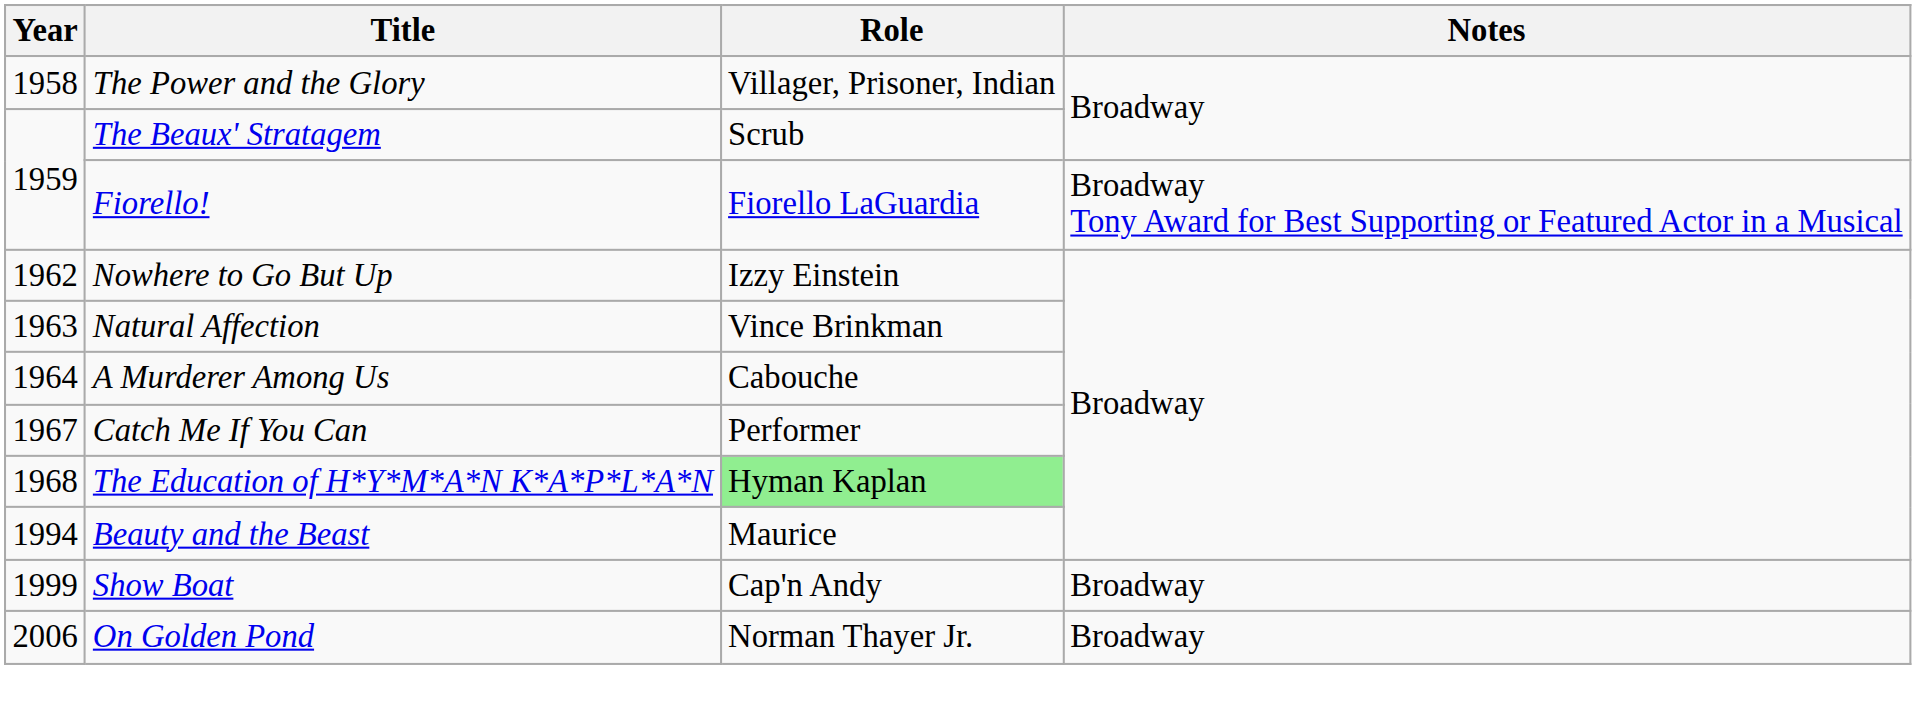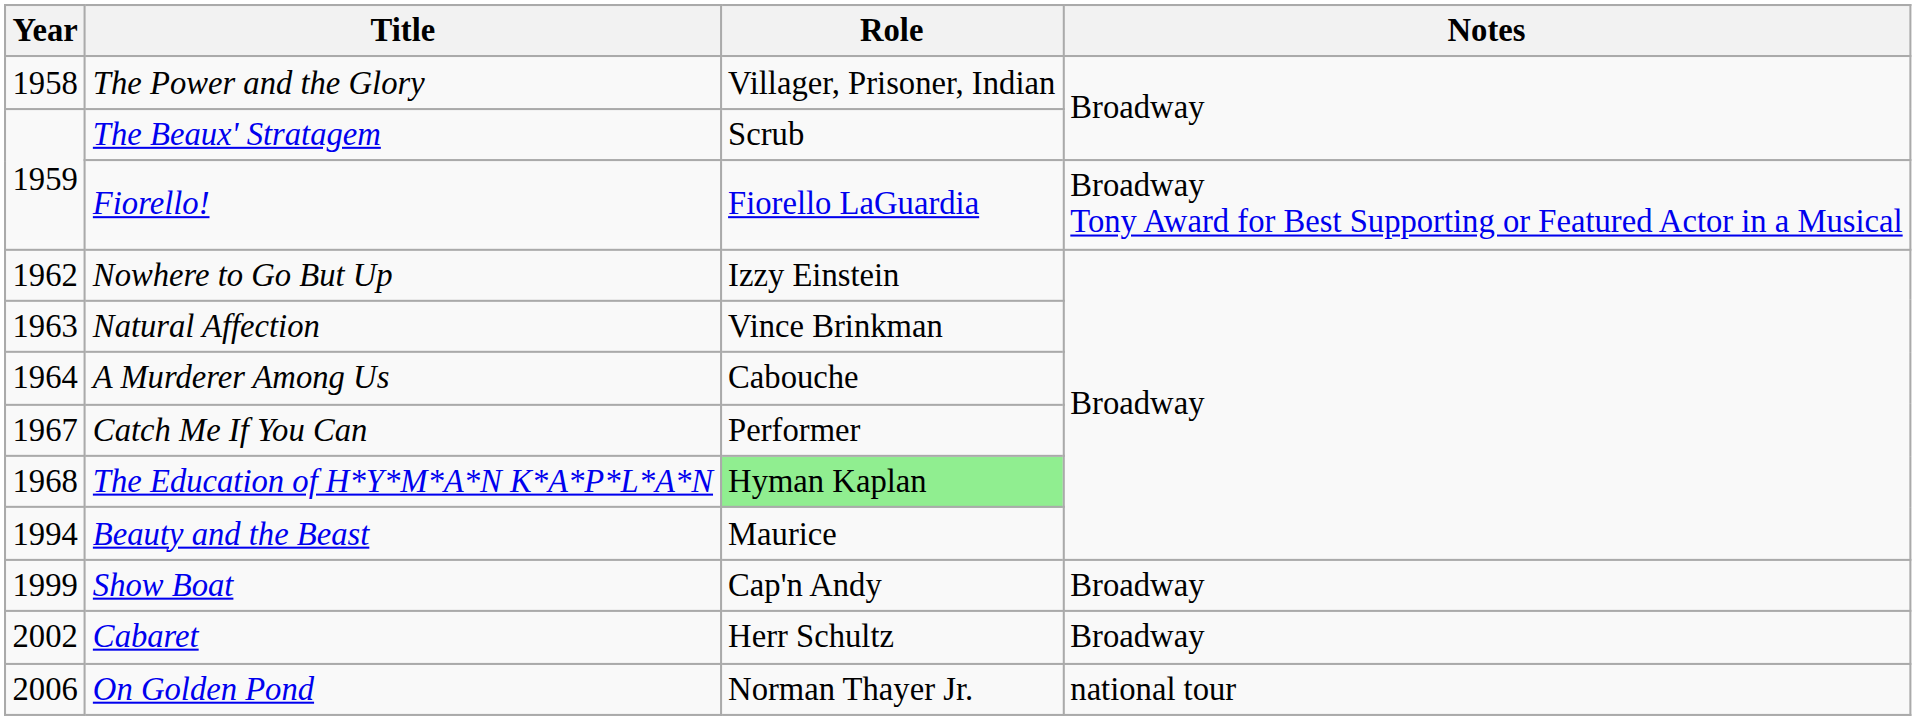+ row: 2002 | Cabaret | Herr Schultz | Broadway
On Golden Pond | Notes: Broadway -> national tour
